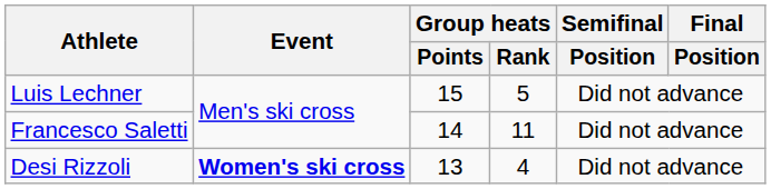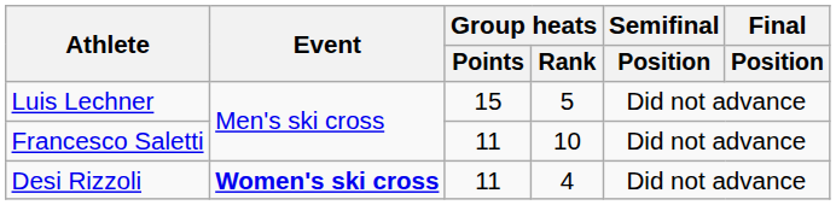Francesco Saletti | Group heats / Points: 14 -> 11
Francesco Saletti | Group heats / Rank: 11 -> 10
Desi Rizzoli | Group heats / Points: 13 -> 11
